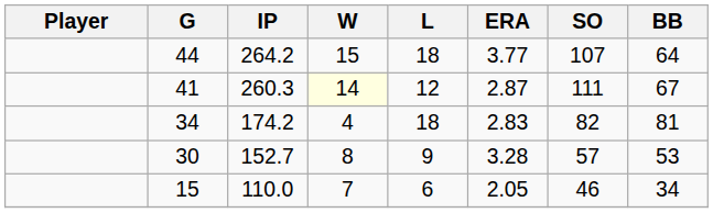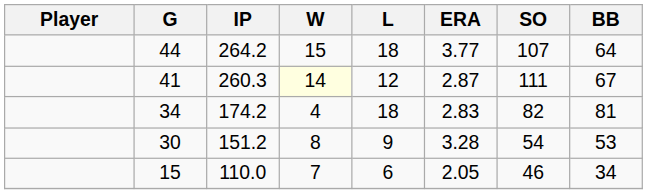30 | IP: 152.7 -> 151.2
30 | SO: 57 -> 54
